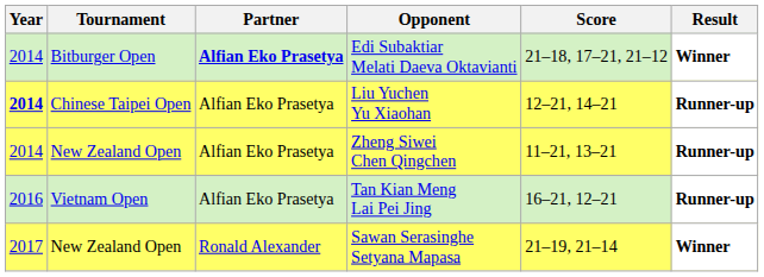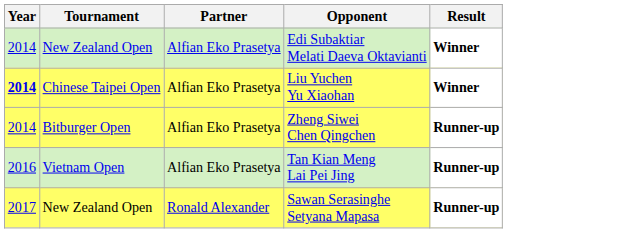- column: Score | 21–18, 17–21, 21–12 | 12–21, 14–21 | 11–21, 13–21 | 16–21, 12–21 | 21–19, 21–14
Edi Subaktiar Melati Daeva Oktavianti | Tournament: Bitburger Open -> New Zealand Open
Edi Subaktiar Melati Daeva Oktavianti | Partner: bold -> normal
Liu Yuchen Yu Xiaohan | Result: Runner-up -> Winner
Zheng Siwei Chen Qingchen | Tournament: New Zealand Open -> Bitburger Open
Sawan Serasinghe Setyana Mapasa | Result: Winner -> Runner-up
